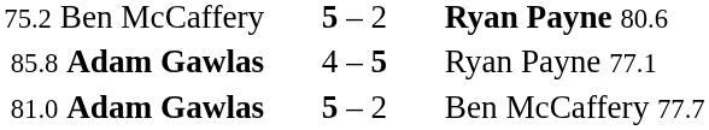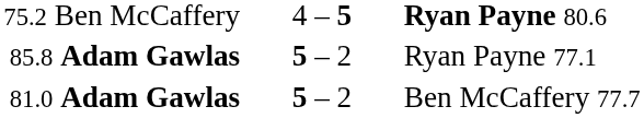75.2 Ben McCaffery | column 2: 5 – 2 -> 4 – 5
85.8 Adam Gawlas | column 2: 4 – 5 -> 5 – 2
